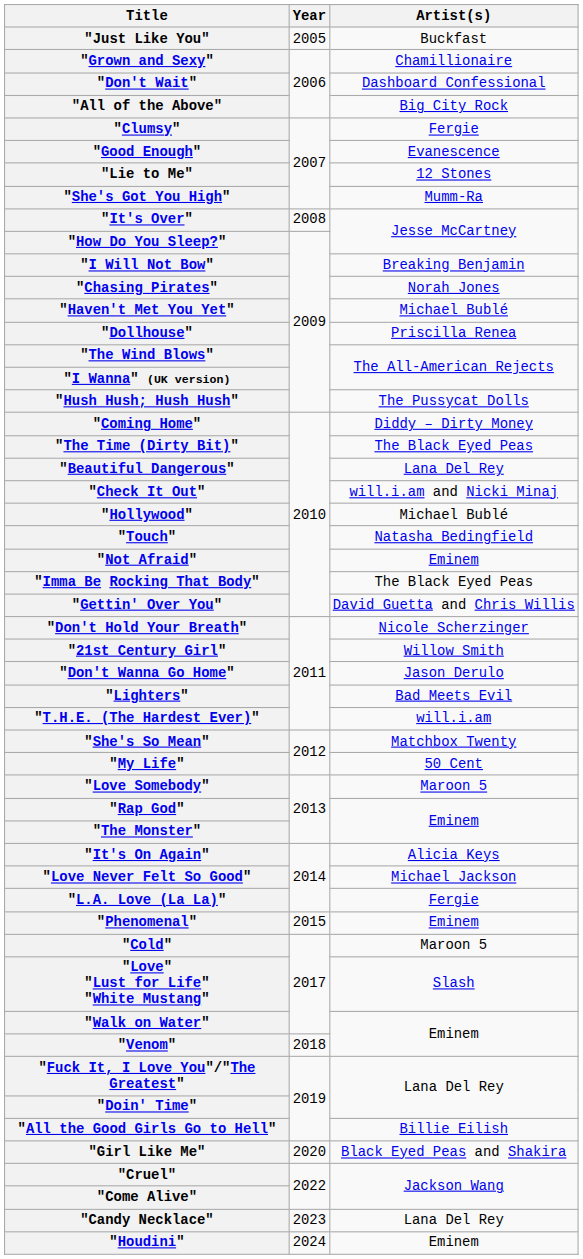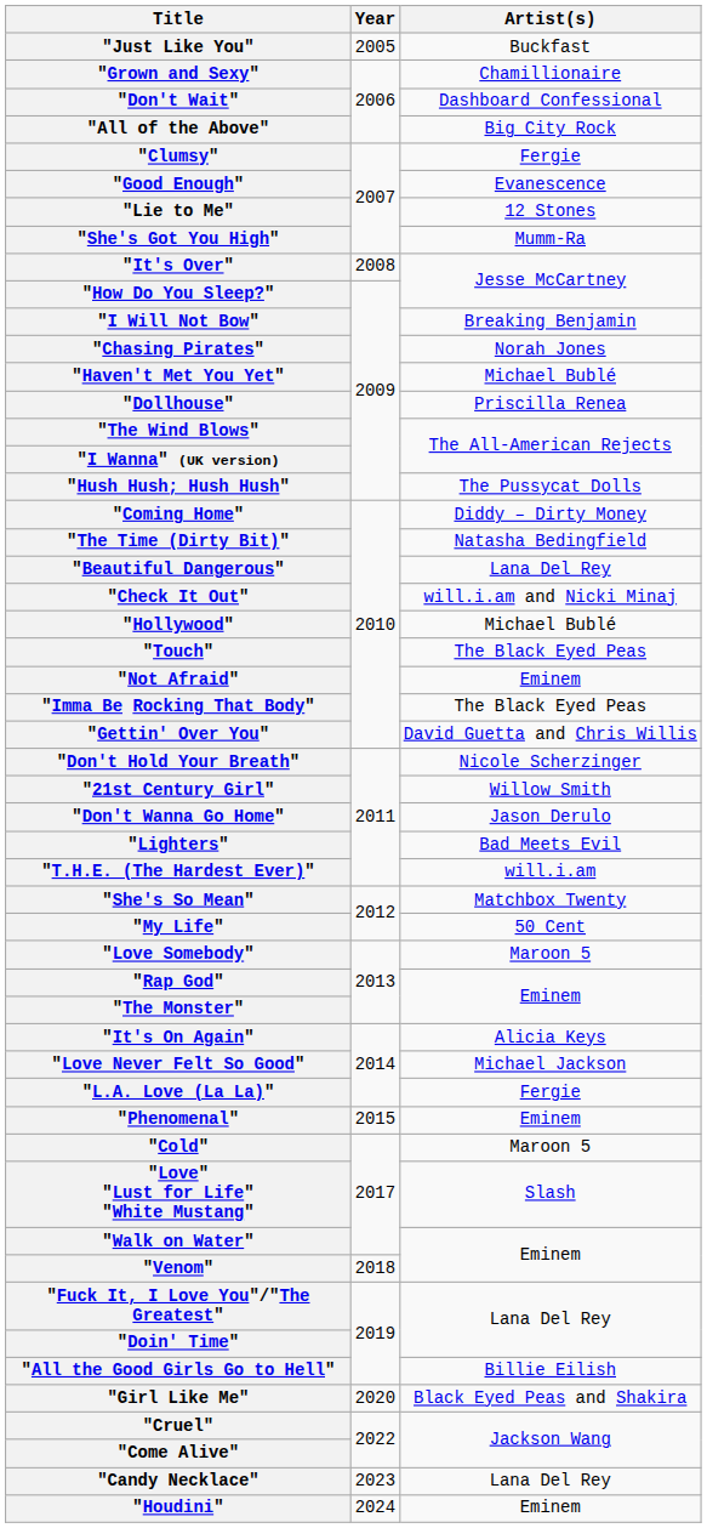"The Time (Dirty Bit)" | Artist(s): The Black Eyed Peas -> Natasha Bedingfield
"Touch" | Artist(s): Natasha Bedingfield -> The Black Eyed Peas
